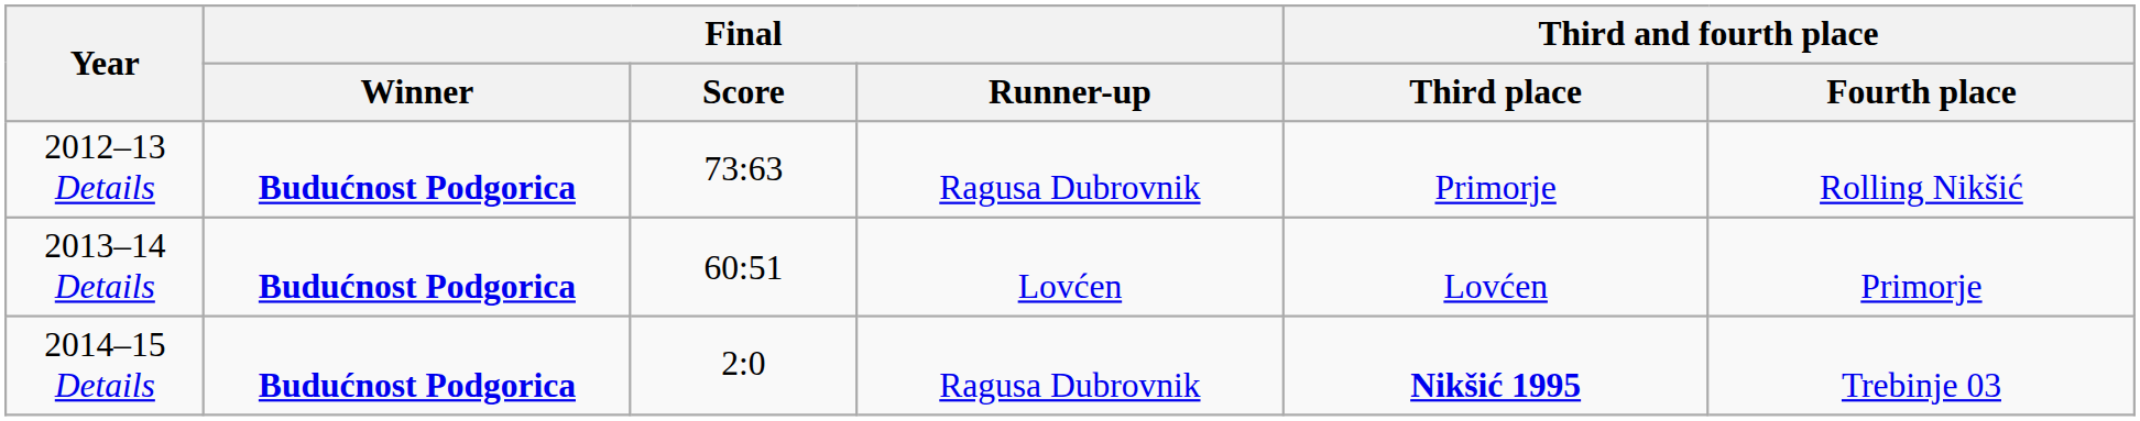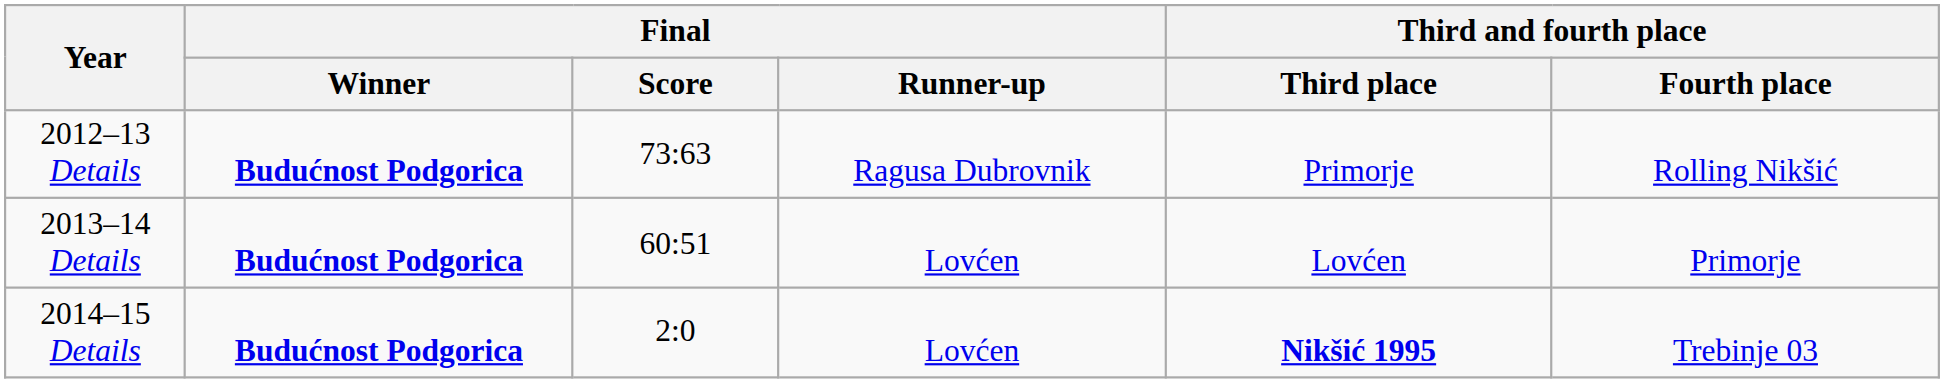2014–15 Details | Final / Runner-up: Ragusa Dubrovnik -> Lovćen
